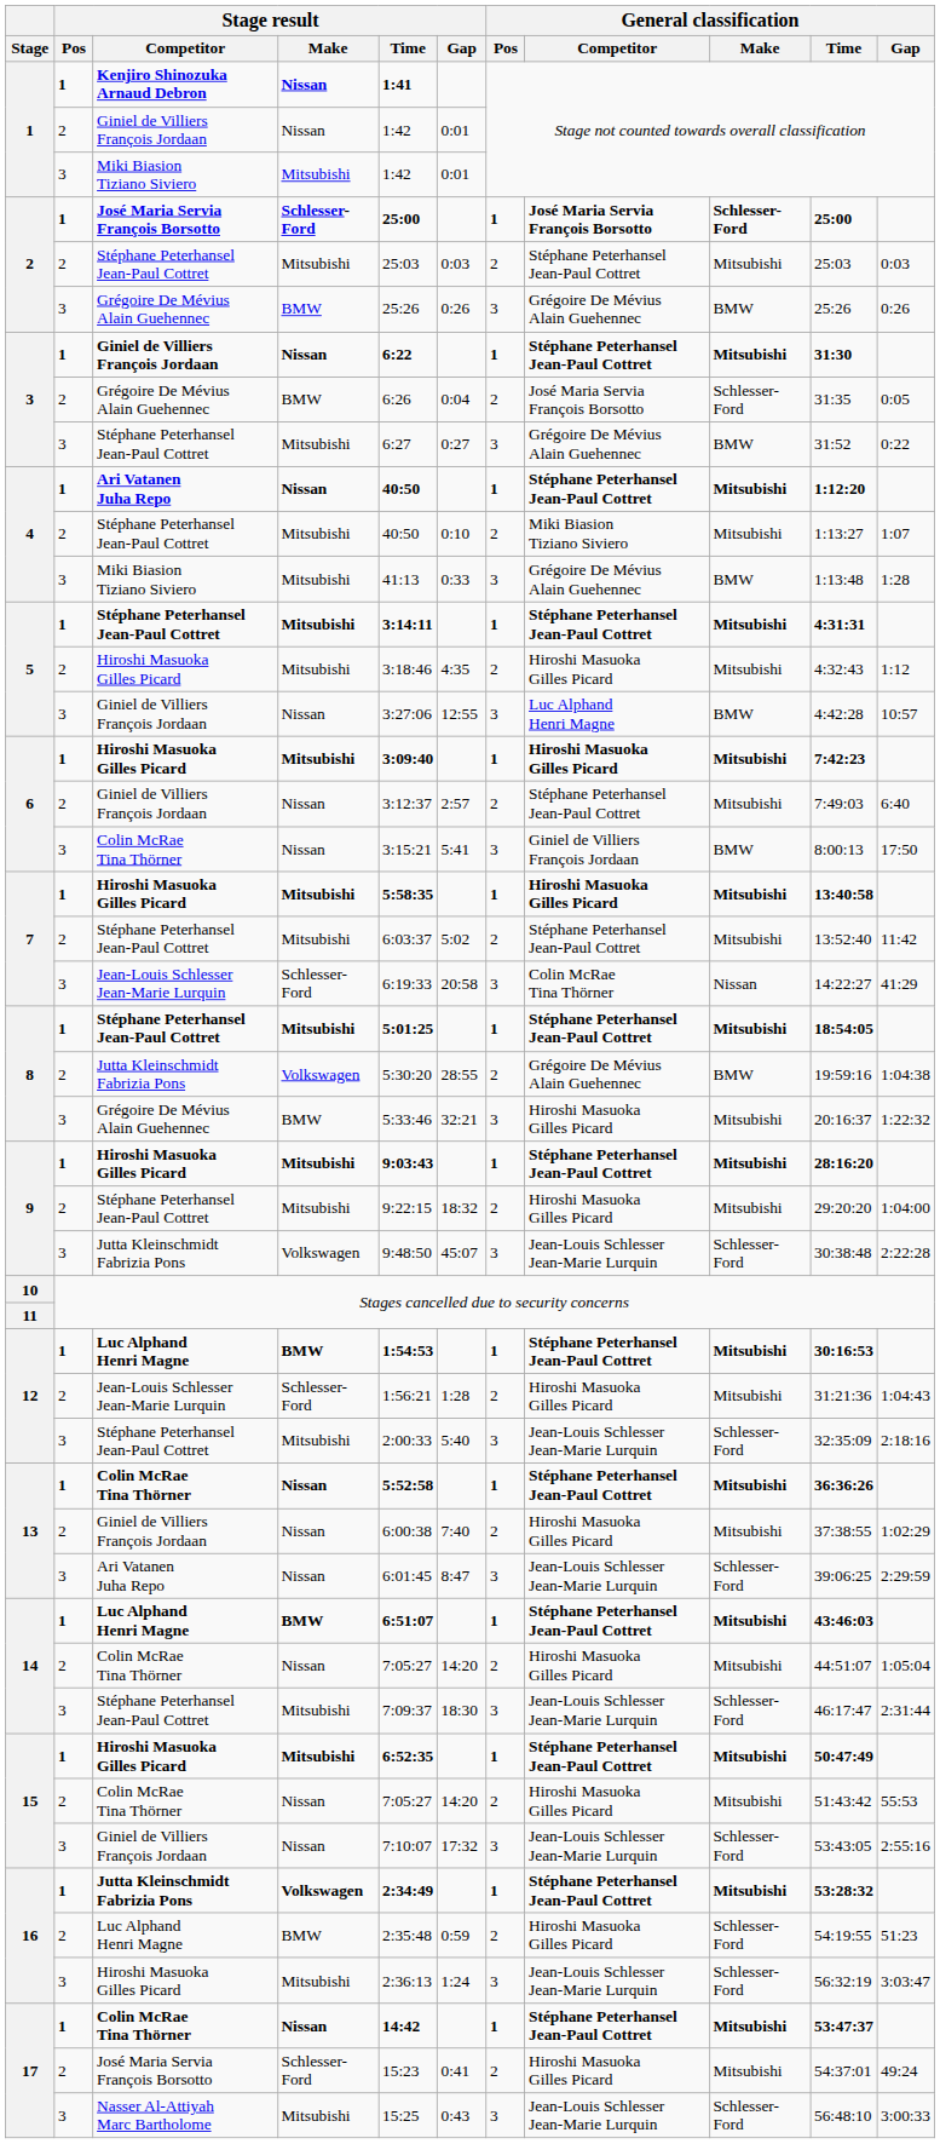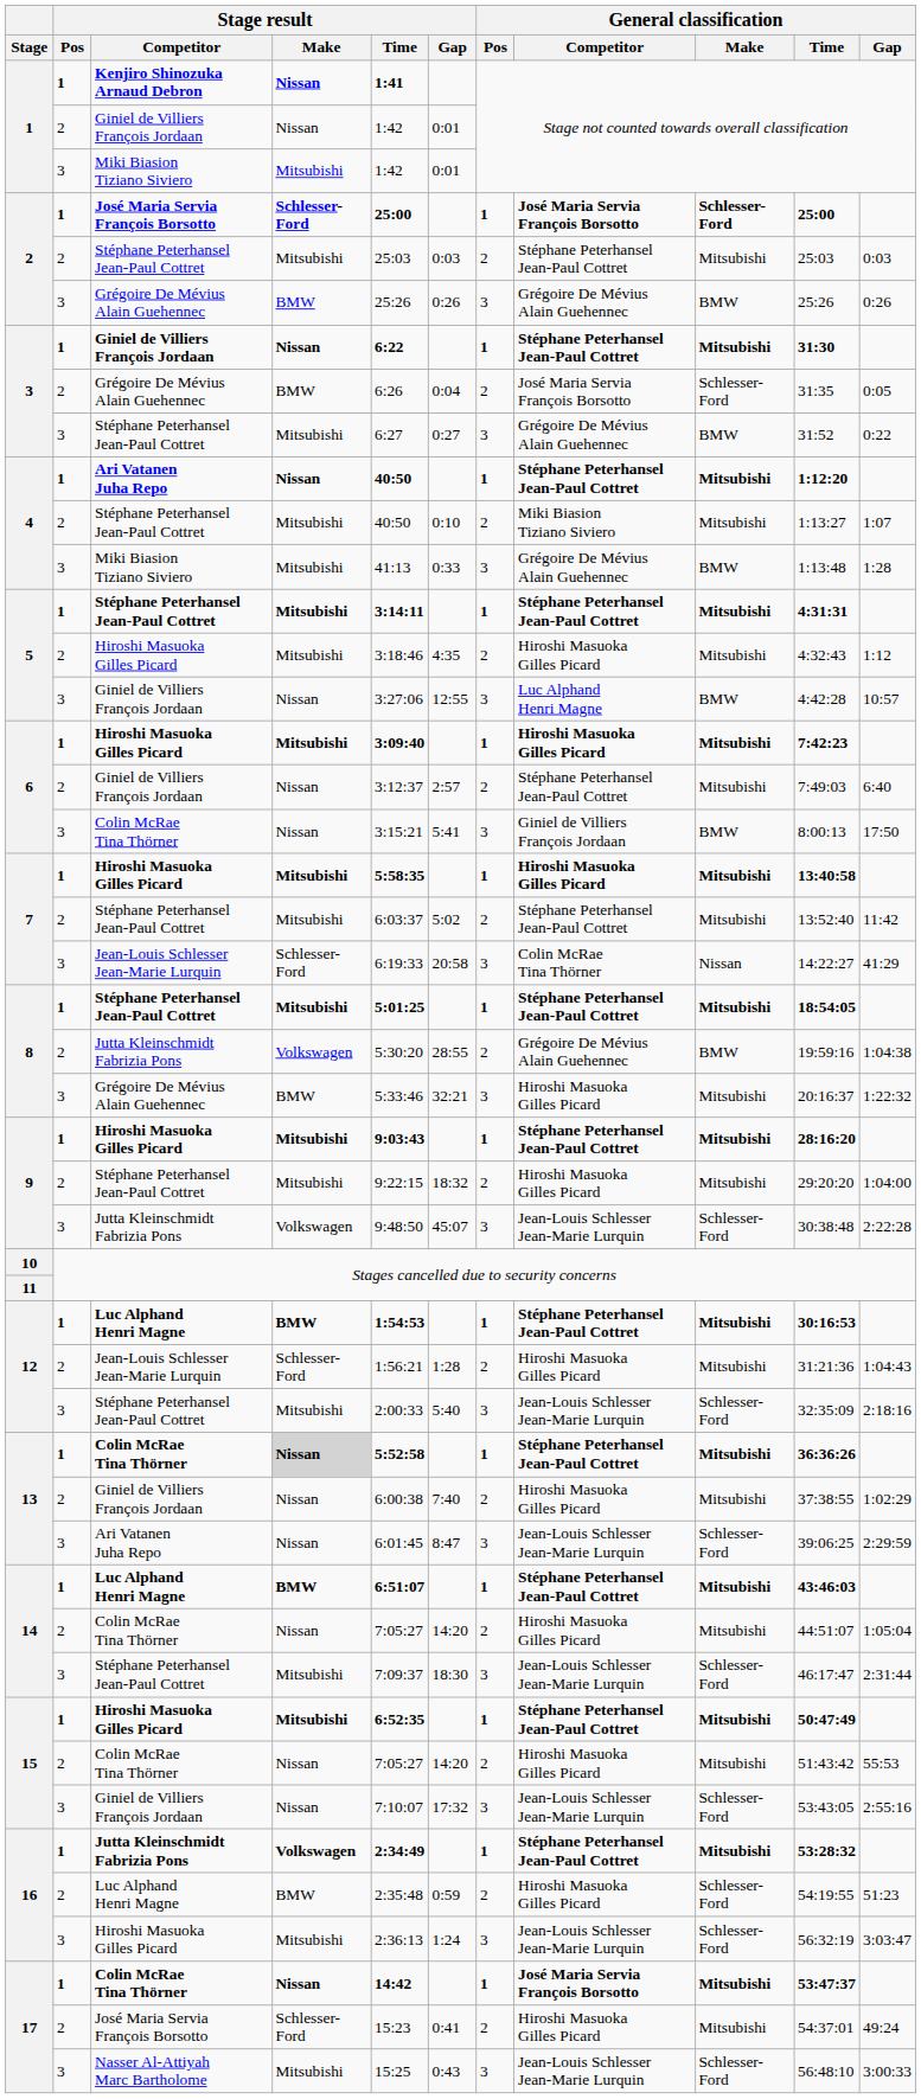13 / Colin McRae Tina Thörner | Stage result / Make: no background -> lightgrey background
17 / Colin McRae Tina Thörner | General classification / Competitor: Stéphane Peterhansel Jean-Paul Cottret -> José Maria Servia François Borsotto
